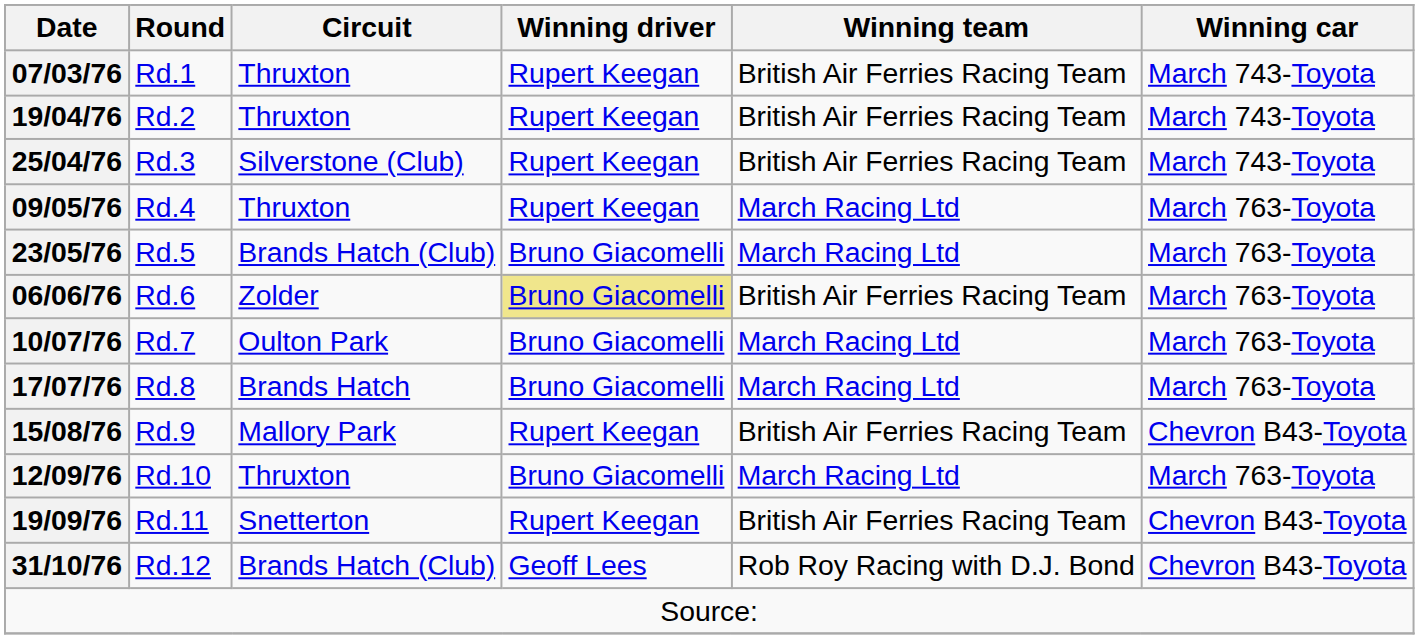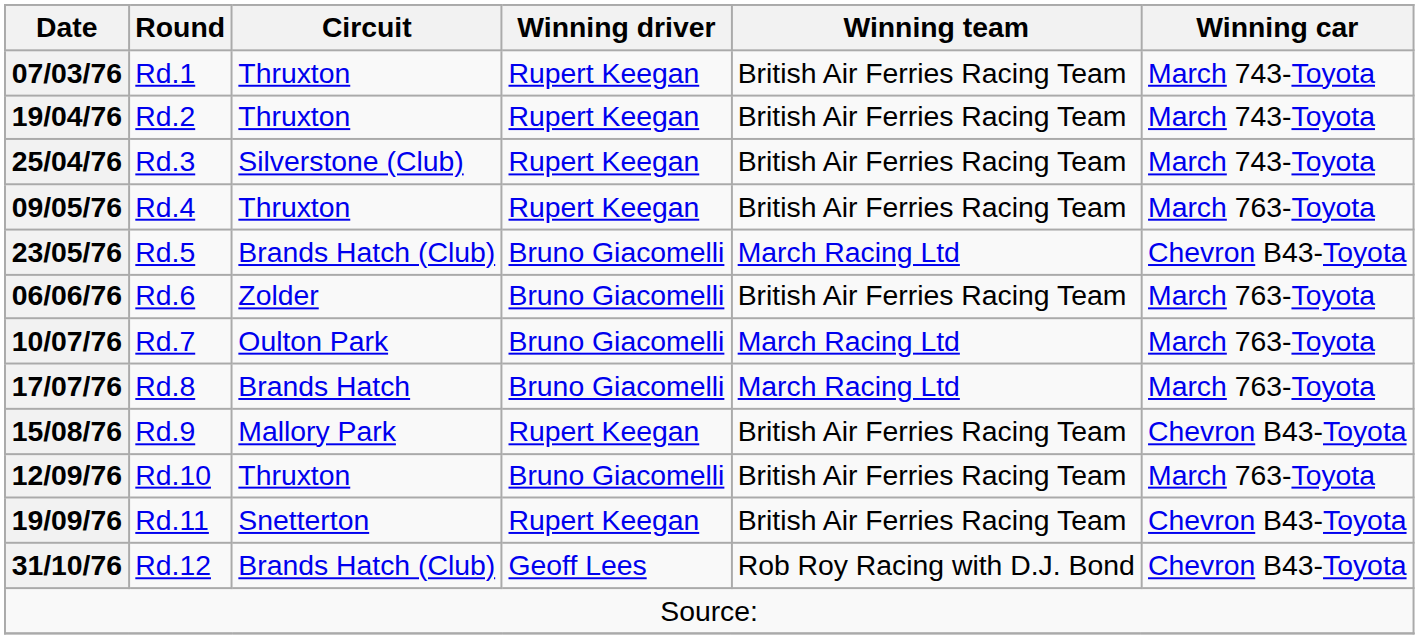09/05/76 | Winning team: March Racing Ltd -> British Air Ferries Racing Team
23/05/76 | Winning car: March 763-Toyota -> Chevron B43-Toyota
06/06/76 | Winning driver: khaki background -> no background
12/09/76 | Winning team: March Racing Ltd -> British Air Ferries Racing Team
